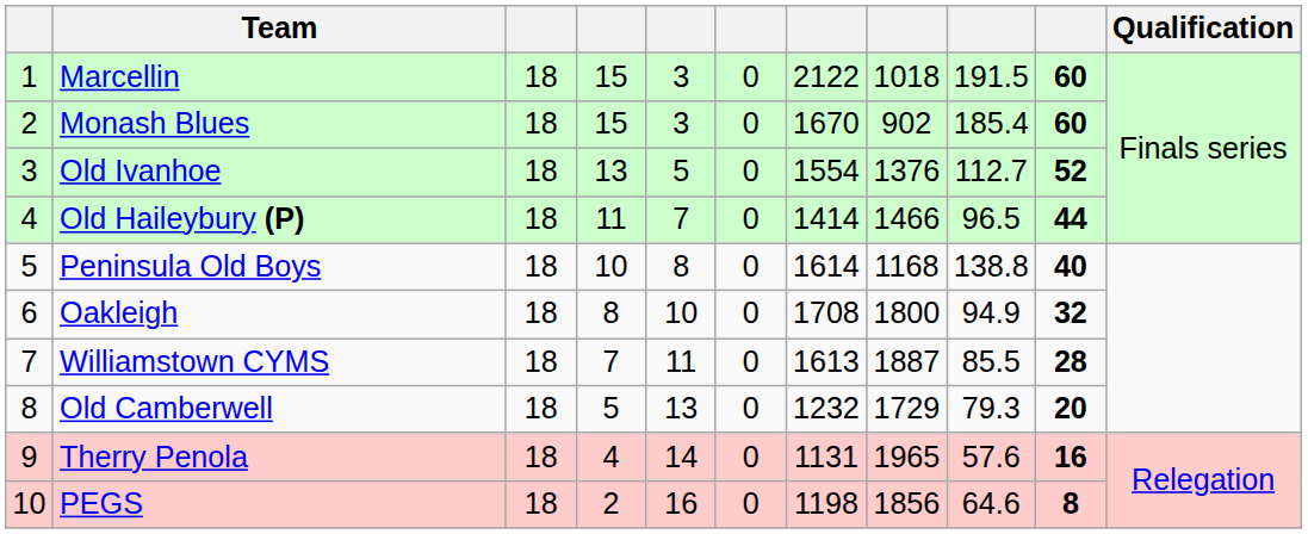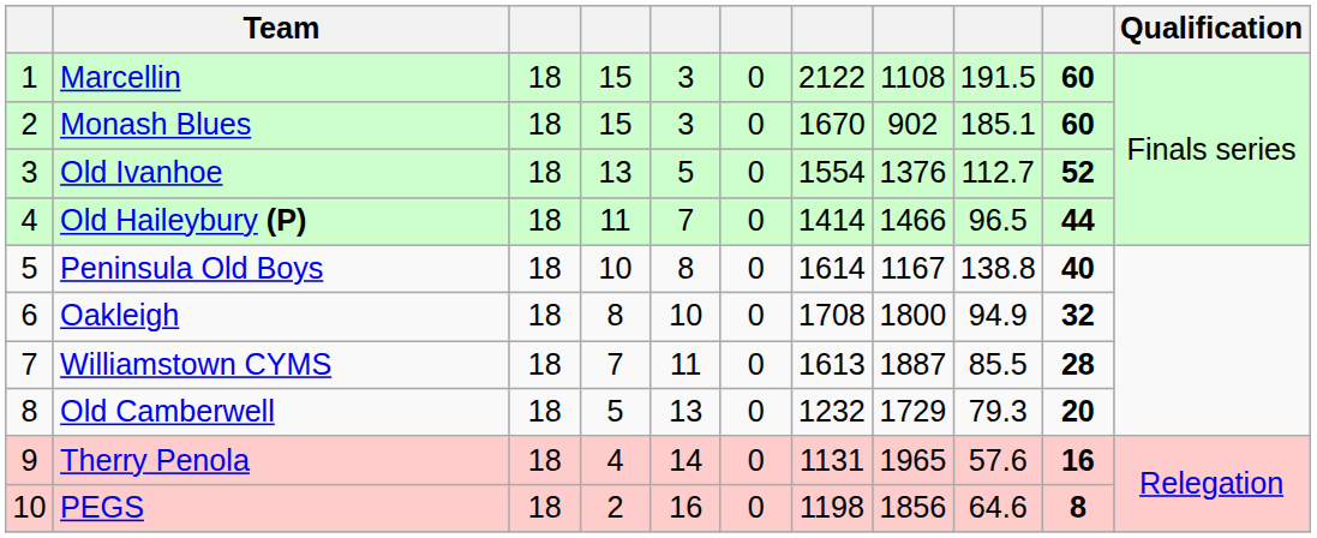Marcellin | column 8: 1018 -> 1108
Monash Blues | column 9: 185.4 -> 185.1
Peninsula Old Boys | column 8: 1168 -> 1167
